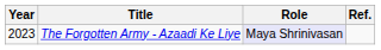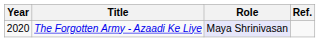The Forgotten Army - Azaadi Ke Liye | Year: 2023 -> 2020
